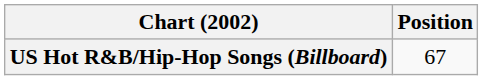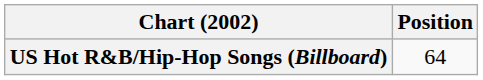US Hot R&B/Hip-Hop Songs (Billboard) | Position: 67 -> 64
